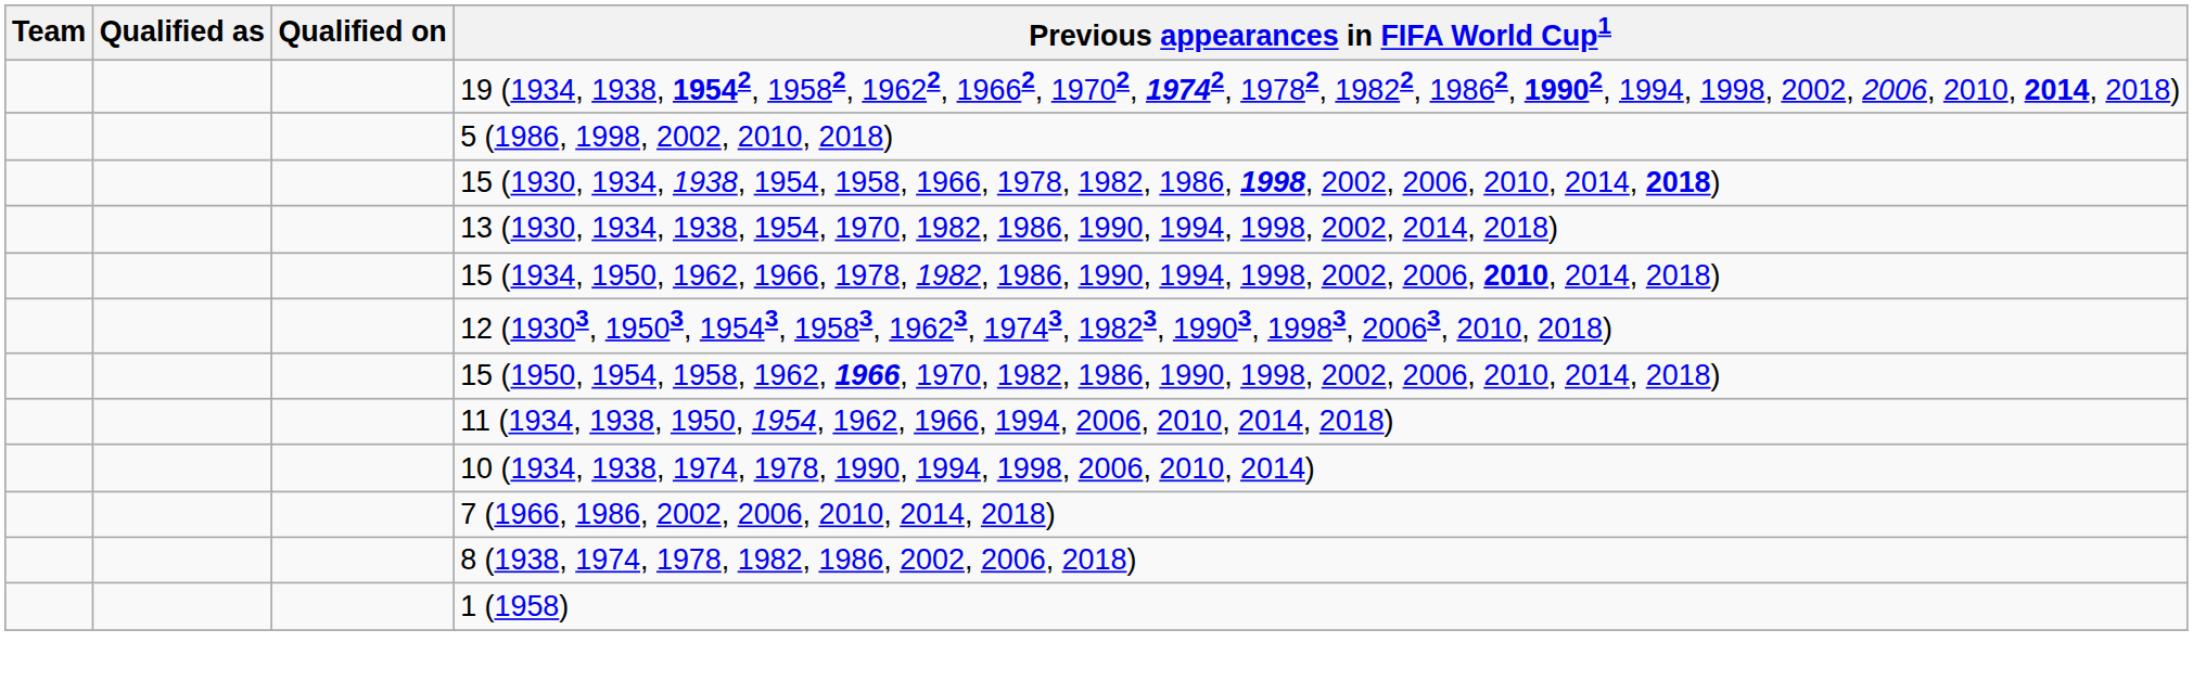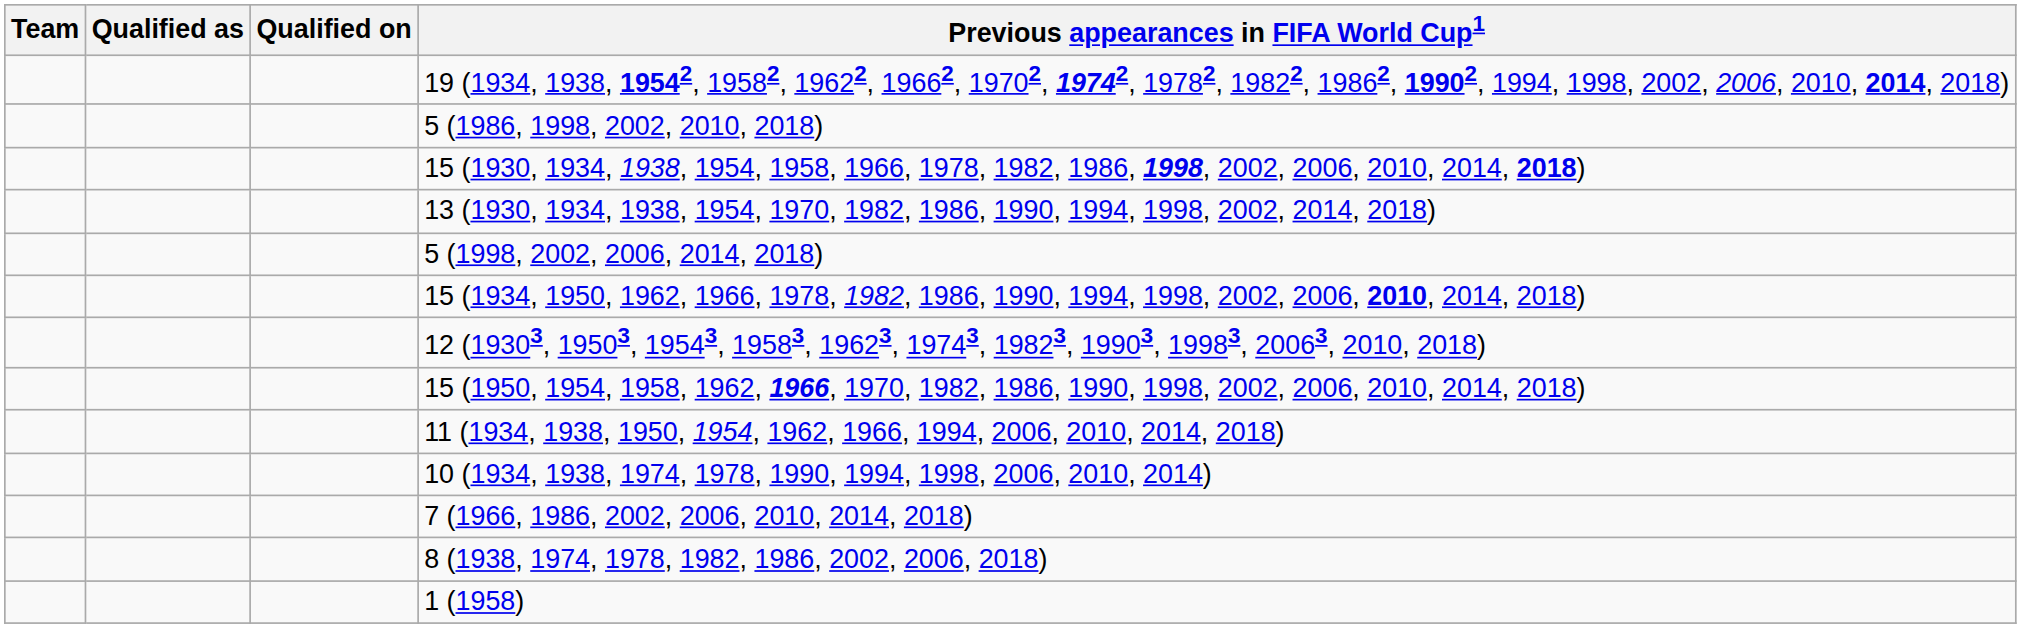+ row: 5 (1998, 2002, 2006, 2014, 2018)
